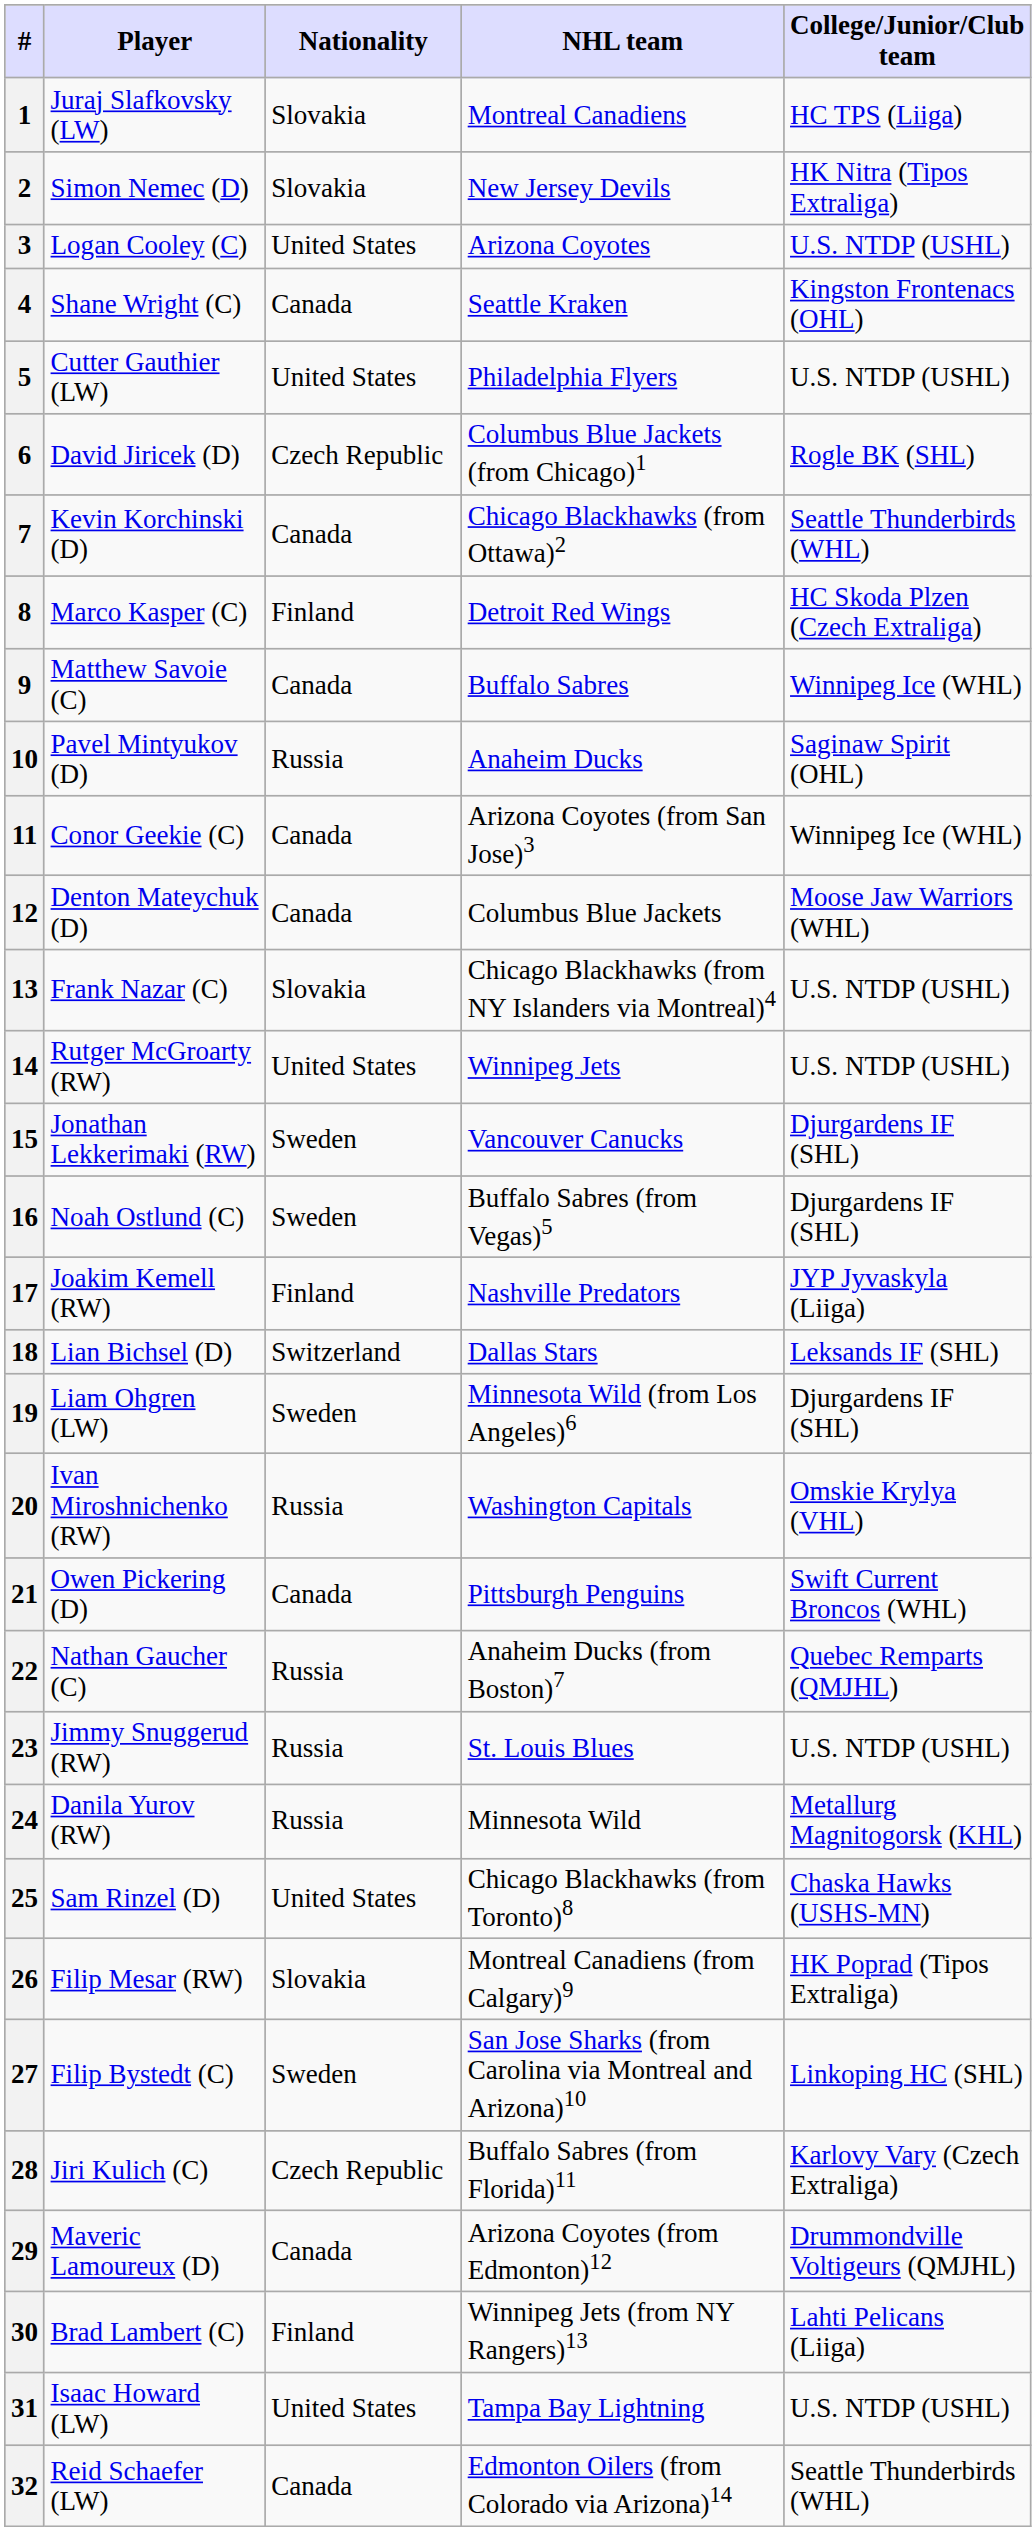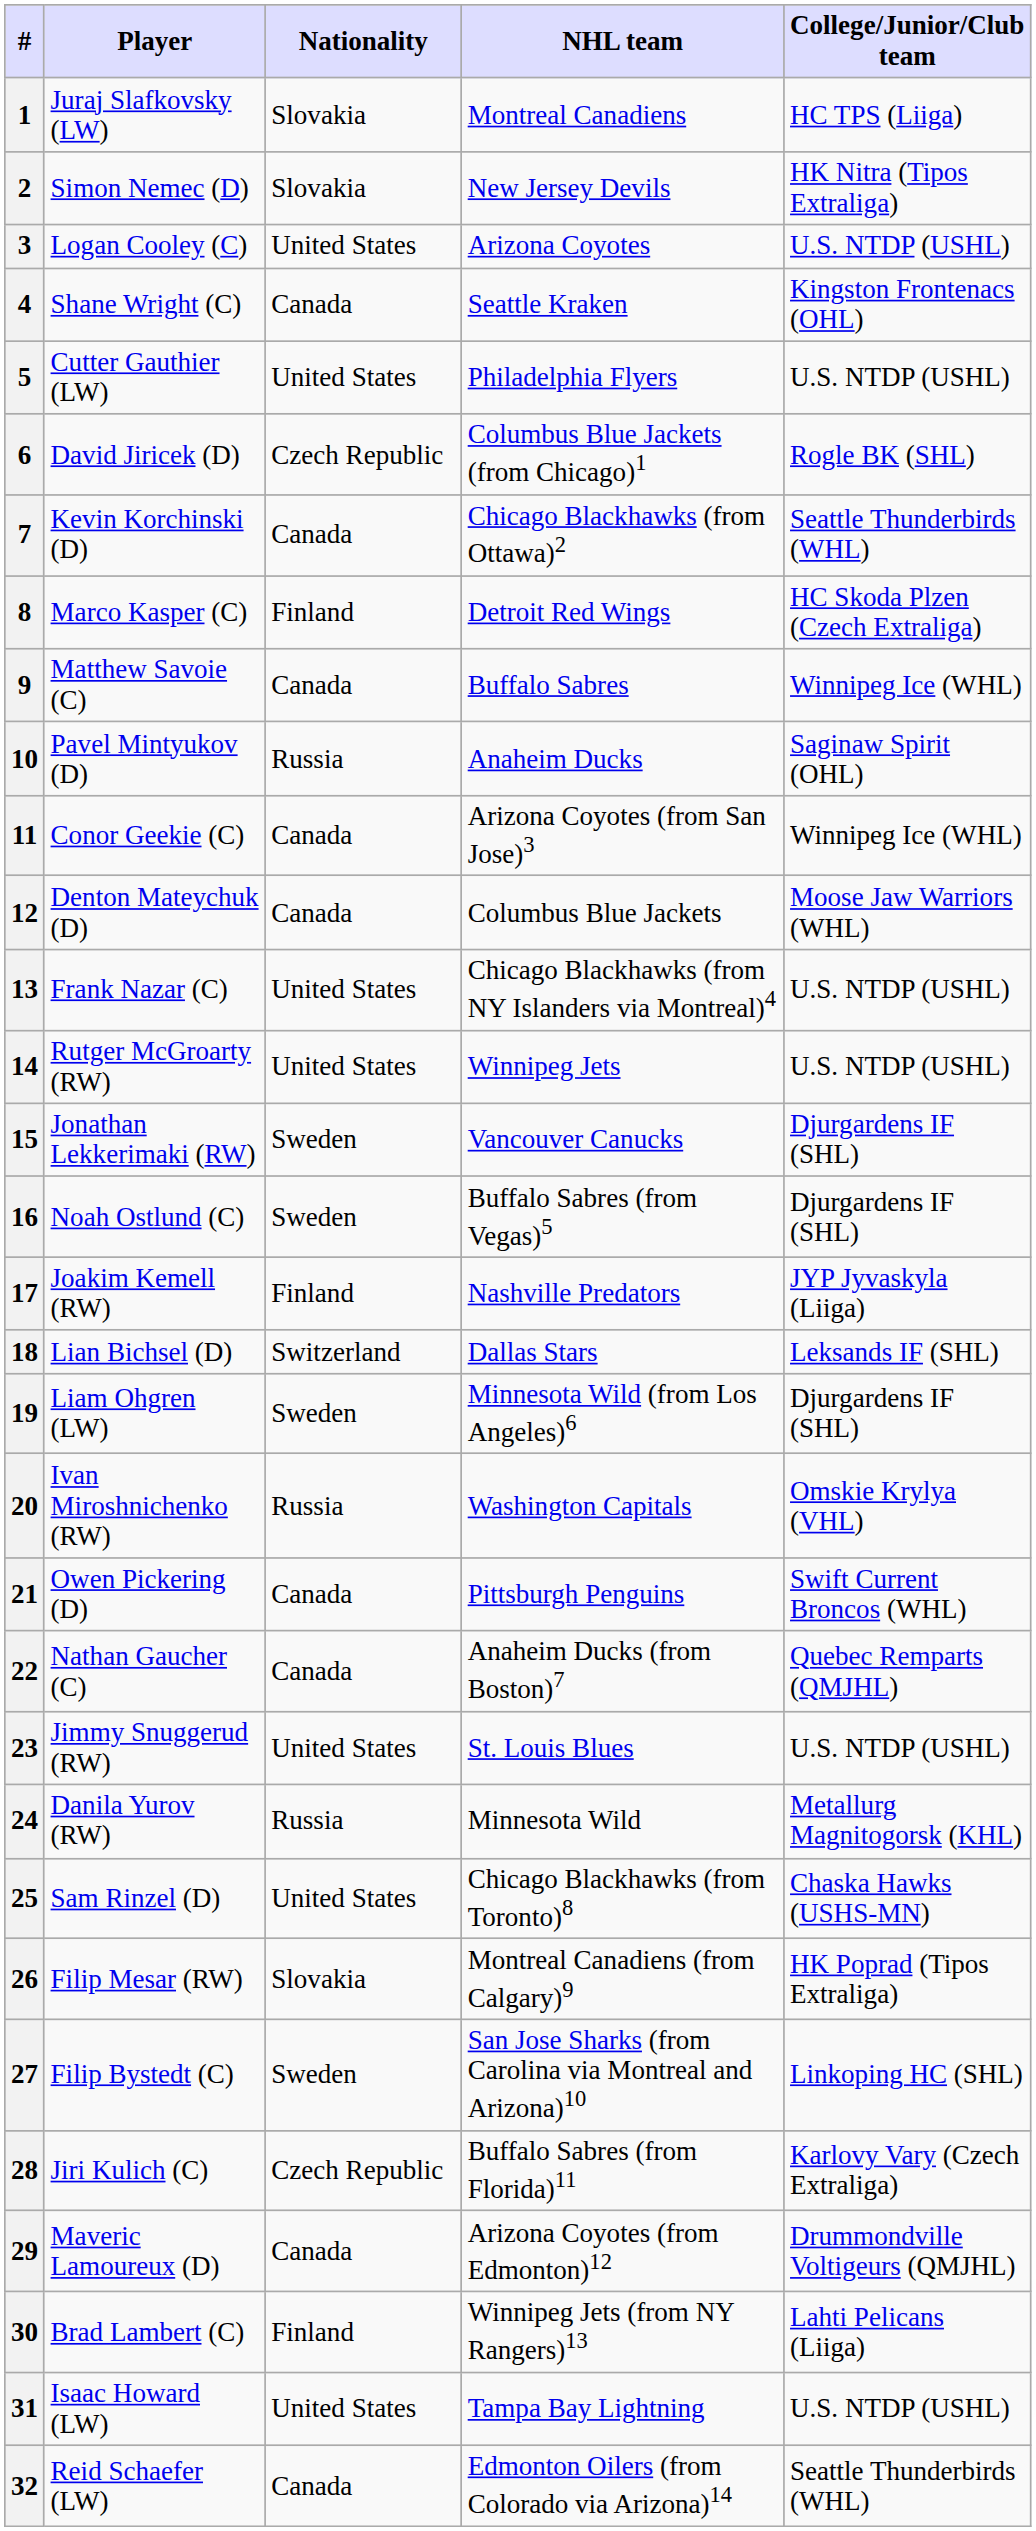13 | Nationality: Slovakia -> United States
22 | Nationality: Russia -> Canada
23 | Nationality: Russia -> United States
